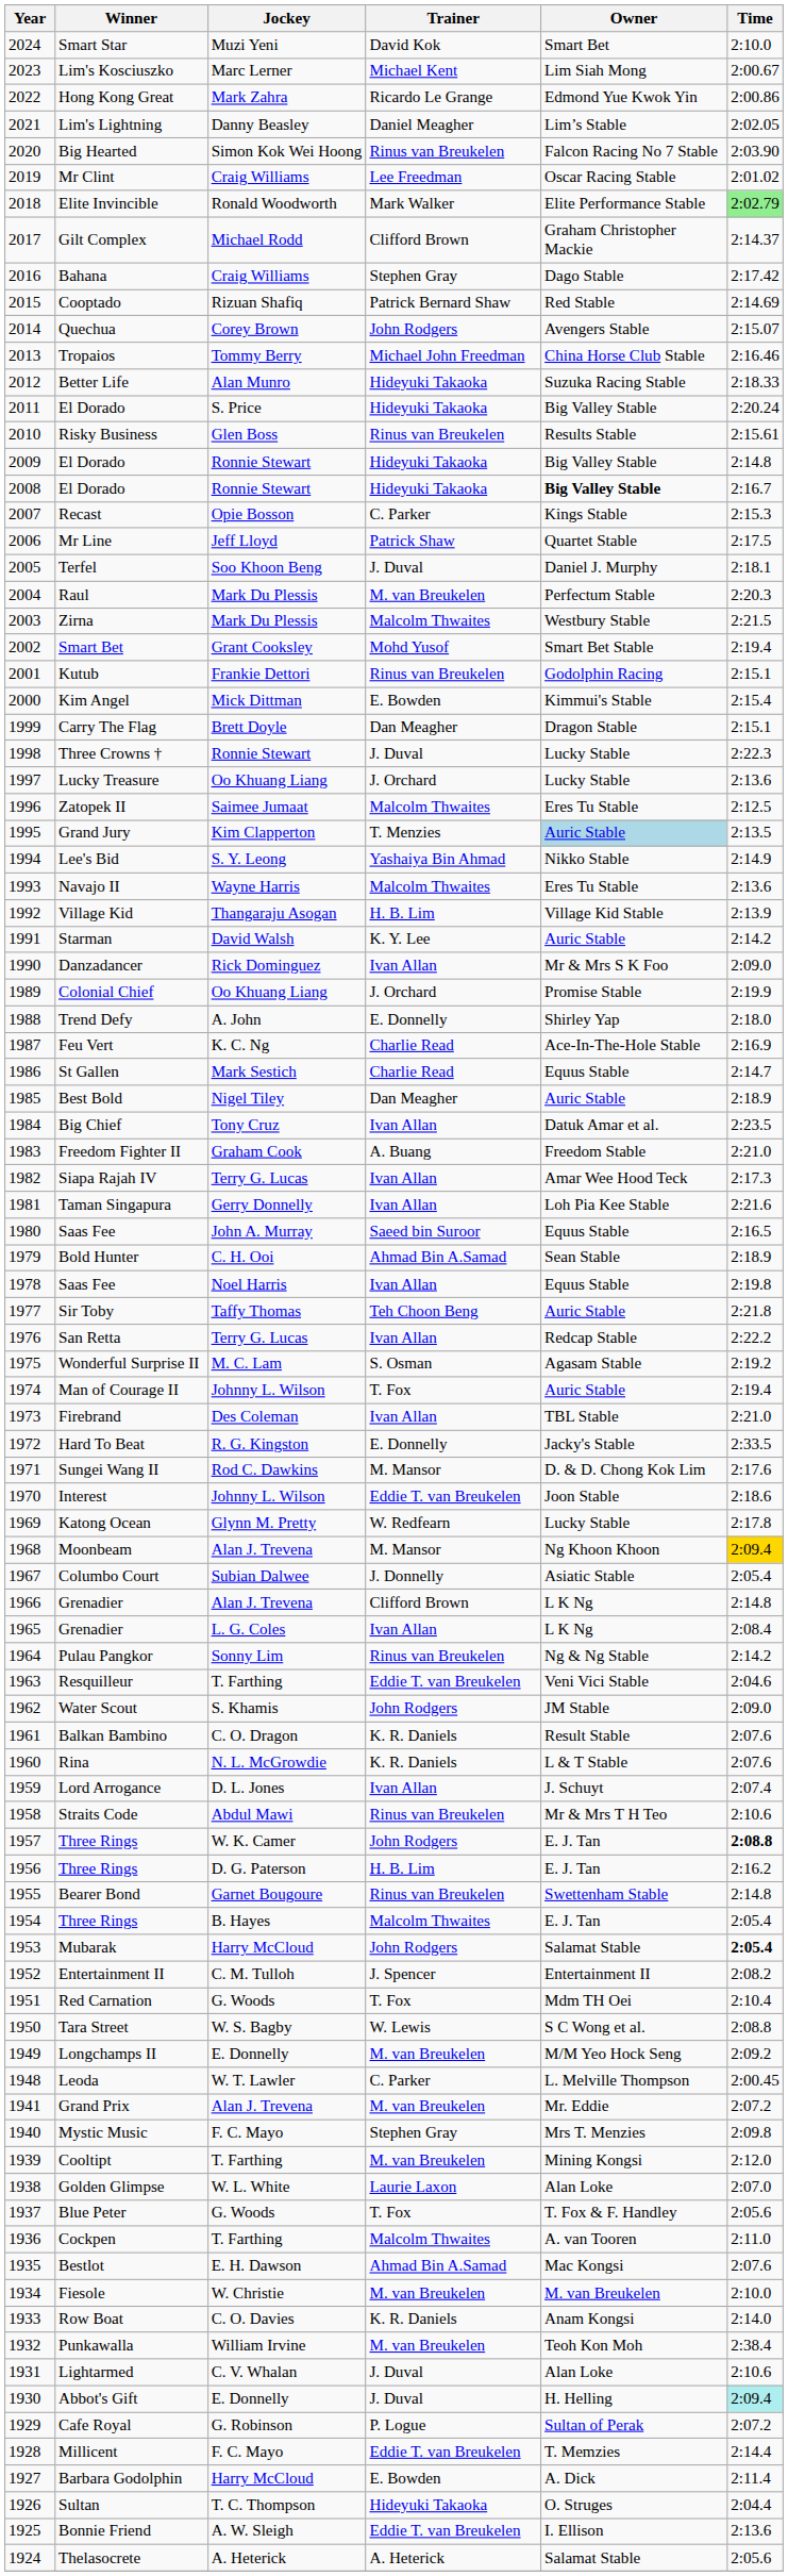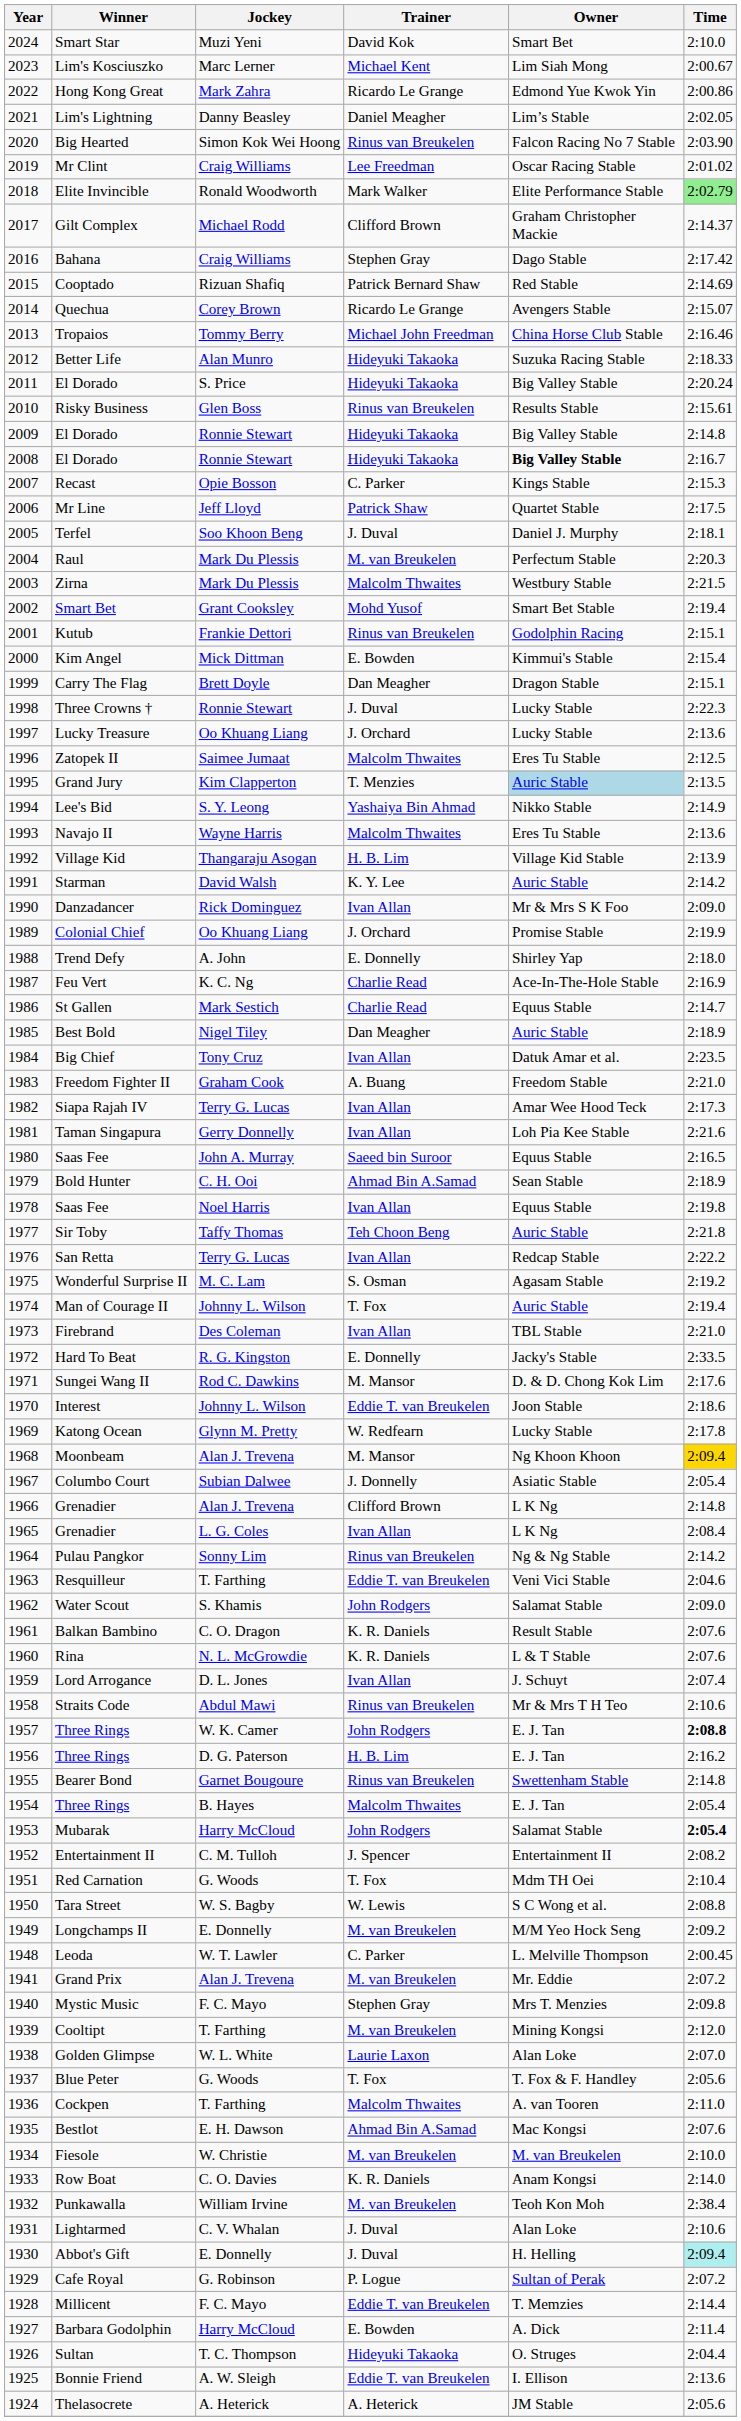Quechua | Trainer: John Rodgers -> Ricardo Le Grange
Water Scout | Owner: JM Stable -> Salamat Stable
Thelasocrete | Owner: Salamat Stable -> JM Stable
